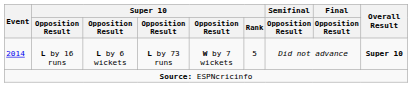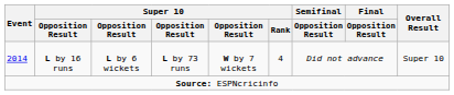2014 | Super 10 / Rank: 5 -> 4
2014 | Overall Result: bold -> normal
